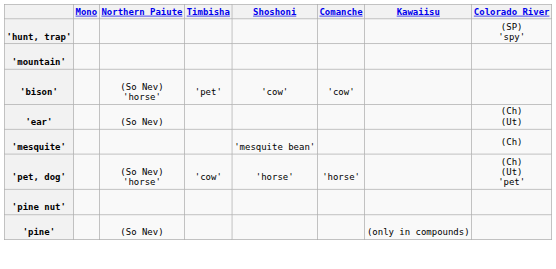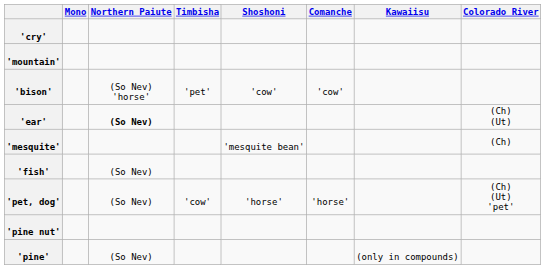- row: 'hunt, trap' | (SP) 'spy'
+ row: 'cry'
'ear' | Northern Paiute: normal -> bold
+ row: 'fish' | (So Nev)
'pet, dog' | Northern Paiute: (So Nev) 'horse' -> (So Nev)
